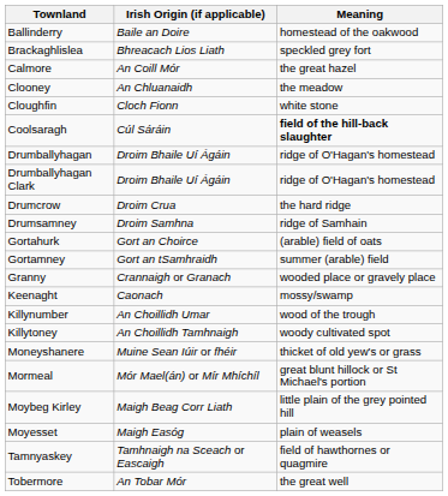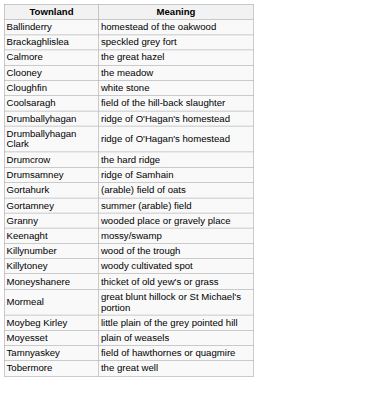- column: Irish Origin (if applicable) | Baile an Doire | Bhreacach Lios Liath | An Coill Mór | An Chluanaidh | Cloch Fionn | Cúl Sáráin | Droim Bhaile Uí Ágáin | Droim Bhaile Uí Ágáin | Droim Crua | Droim Samhna | Gort an Choirce | Gort an tSamhraidh | Crannaigh or Granach | Caonach | An Choillidh Umar | An Choillidh Tamhnaigh | Muine Sean Iúir or fhéir | Mór Mael(án) or Mír Mhíchíl | Maigh Beag Corr Liath | Maigh Easóg | Tamhnaigh na Sceach or Eascaigh | An Tobar Mór
Coolsaragh | Meaning: bold -> normal
